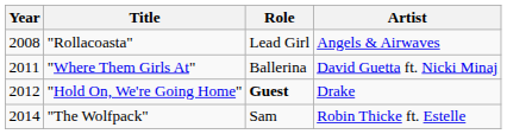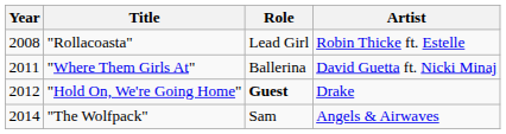"Rollacoasta" | Artist: Angels & Airwaves -> Robin Thicke ft. Estelle
"The Wolfpack" | Artist: Robin Thicke ft. Estelle -> Angels & Airwaves
